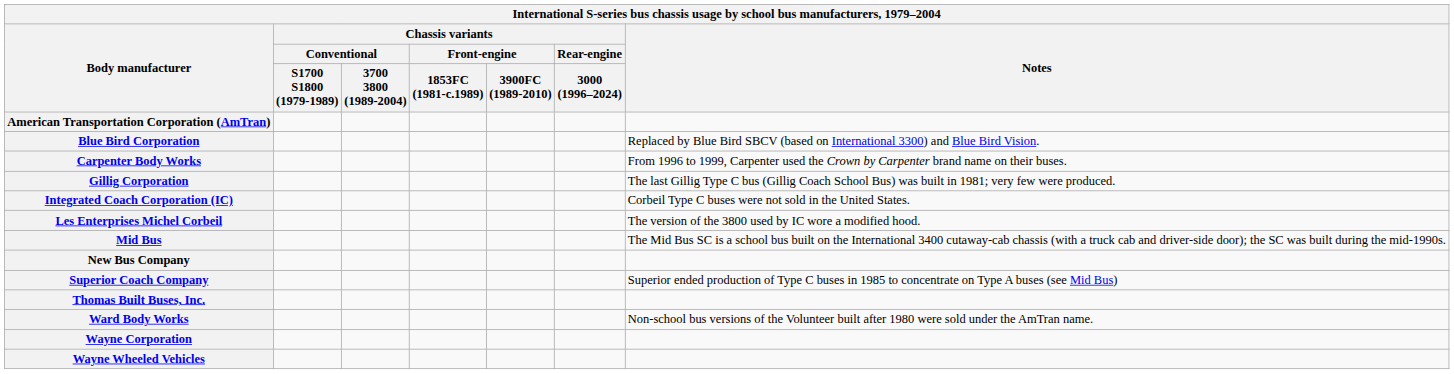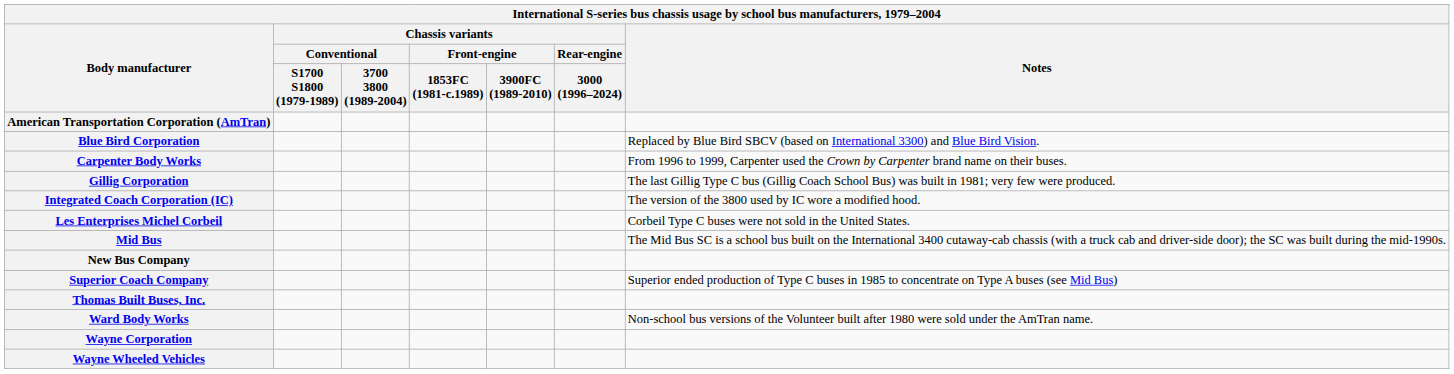Integrated Coach Corporation (IC) | Notes: Corbeil Type C buses were not sold in the United States. -> The version of the 3800 used by IC wore a modified hood.
Les Enterprises Michel Corbeil | Notes: The version of the 3800 used by IC wore a modified hood. -> Corbeil Type C buses were not sold in the United States.
